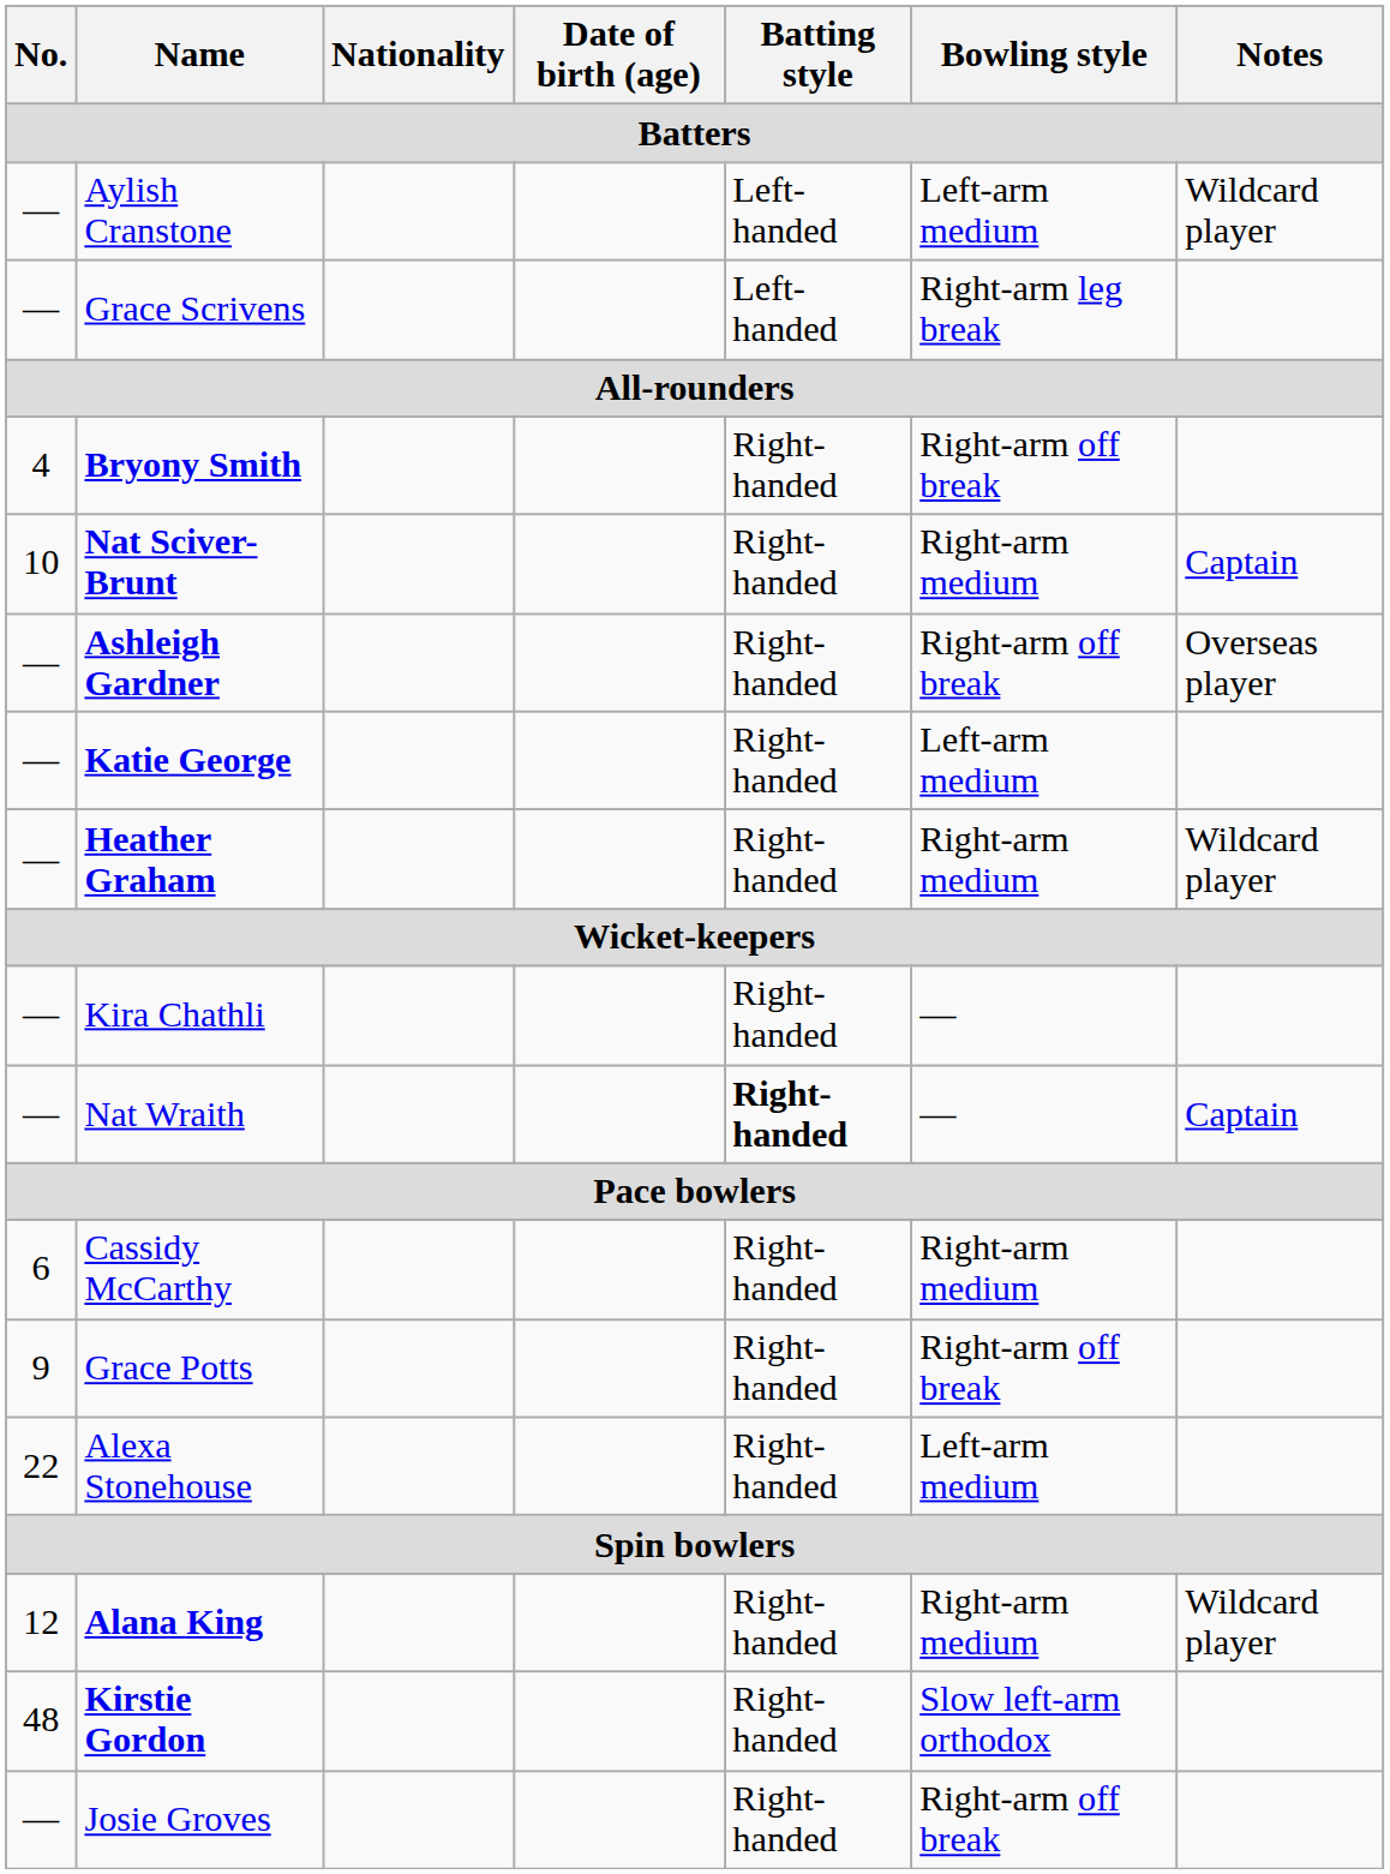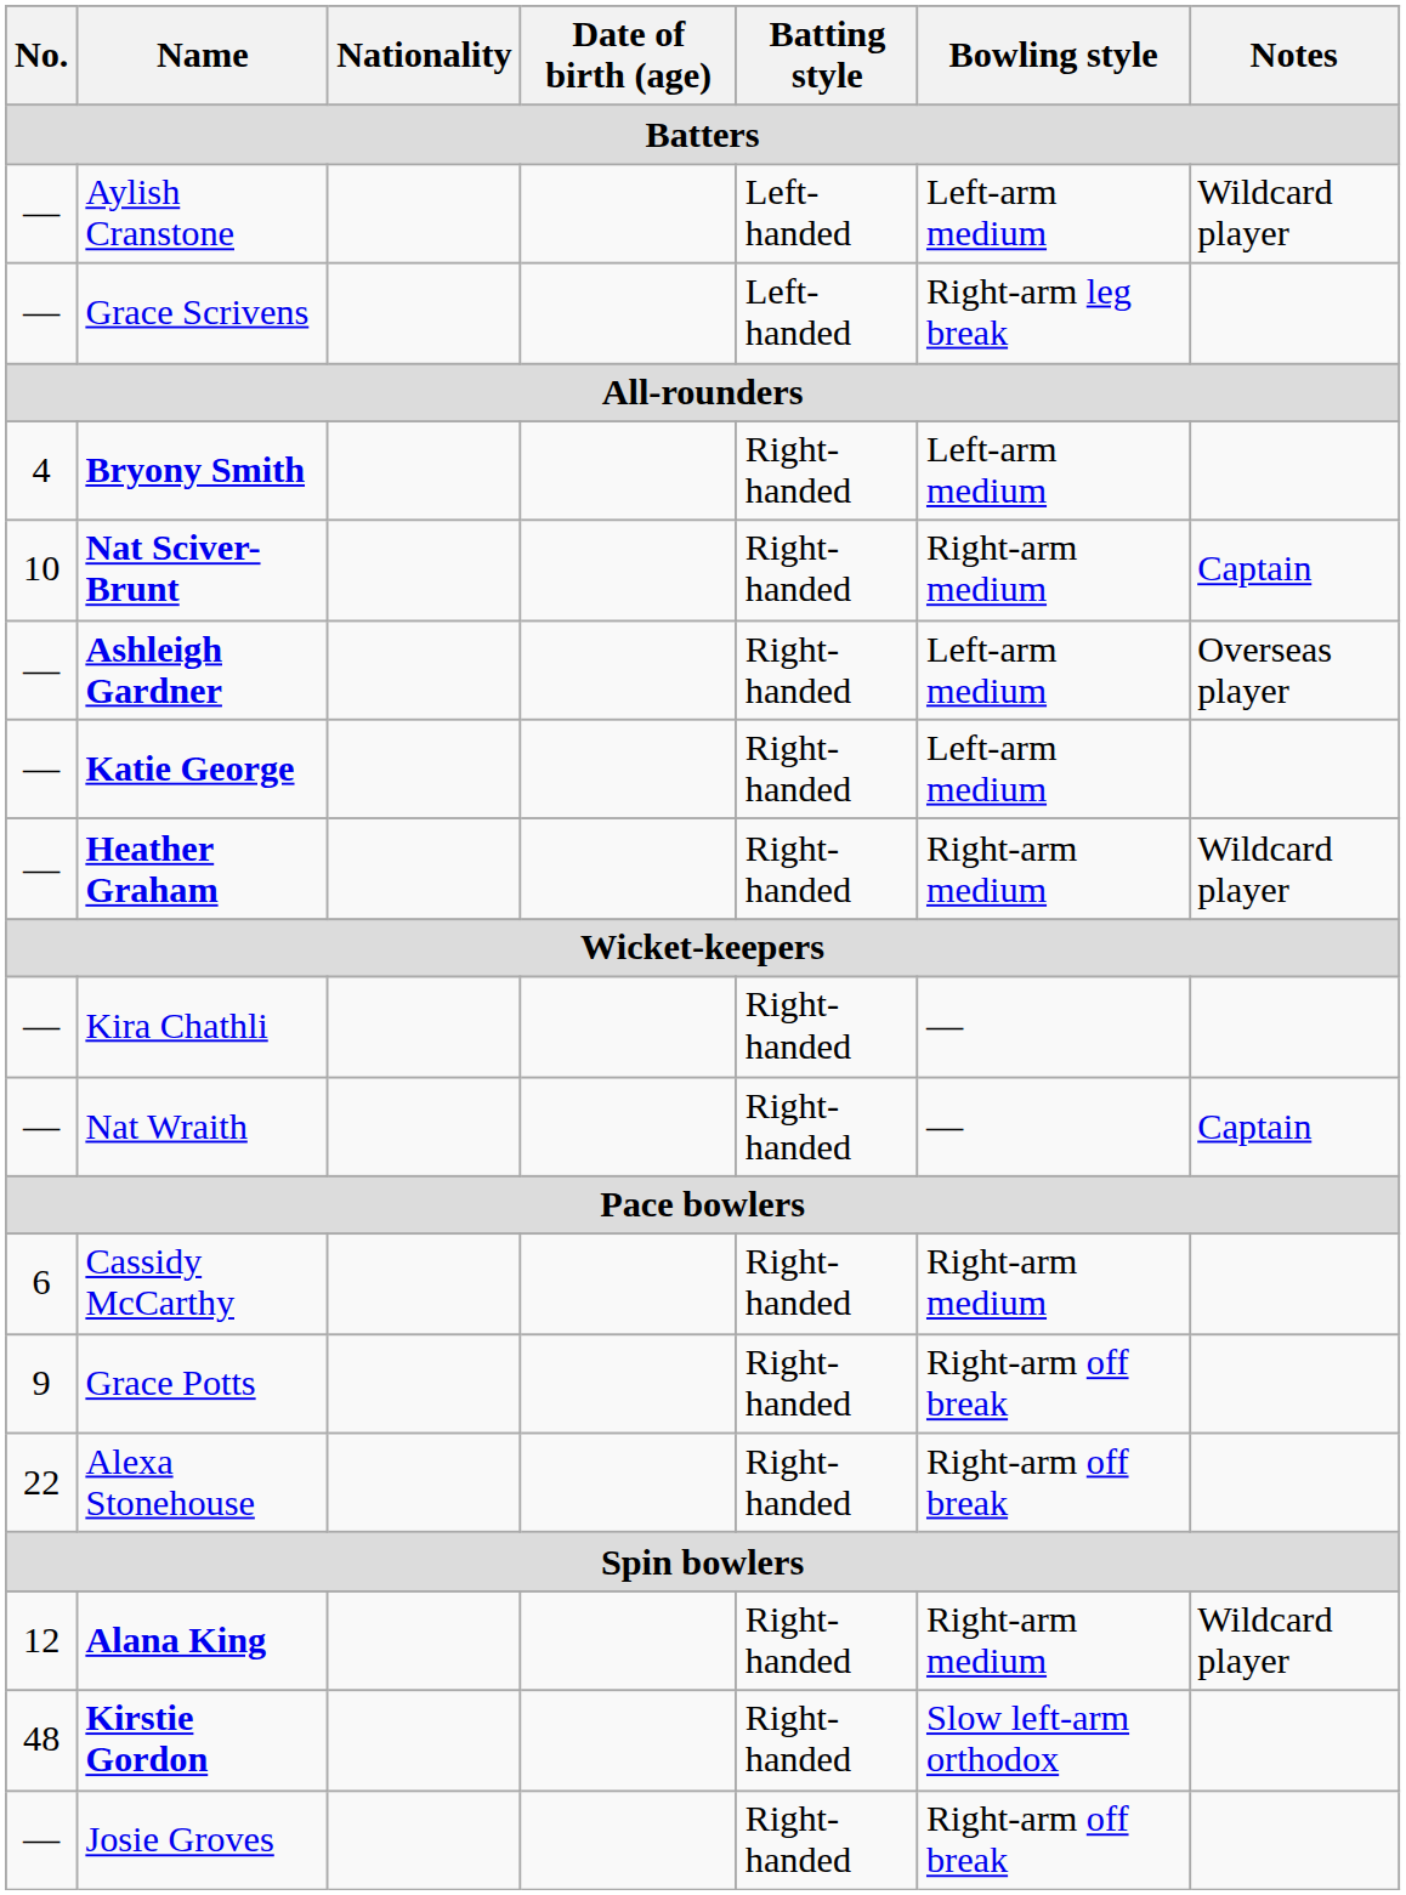Bryony Smith | Bowling style: Right-arm off break -> Left-arm medium
Ashleigh Gardner | Bowling style: Right-arm off break -> Left-arm medium
Nat Wraith | Batting style: bold -> normal
Alexa Stonehouse | Bowling style: Left-arm medium -> Right-arm off break
